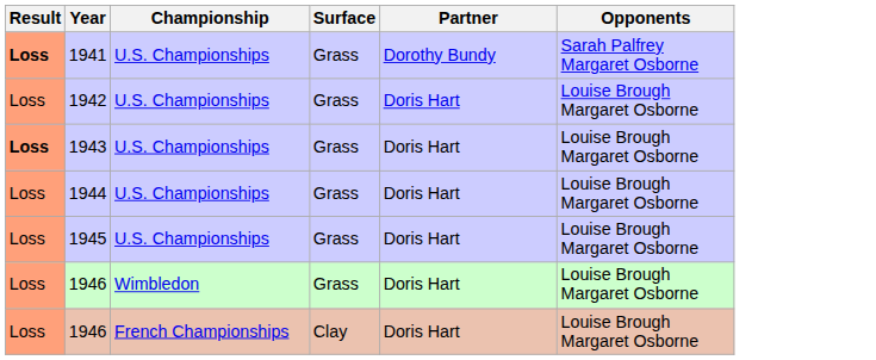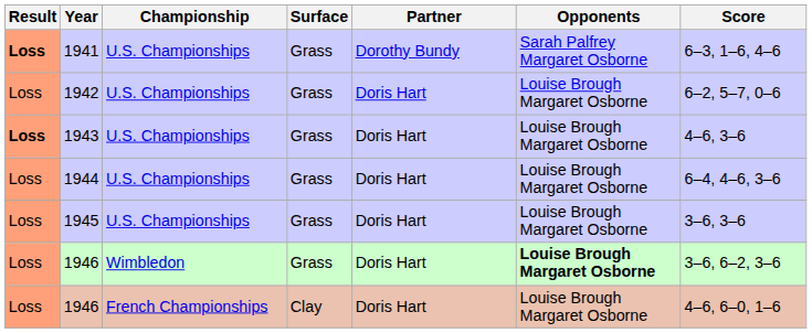+ column: Score | 6–3, 1–6, 4–6 | 6–2, 5–7, 0–6 | 4–6, 3–6 | 6–4, 4–6, 3–6 | 3–6, 3–6 | 3–6, 6–2, 3–6 | 4–6, 6–0, 1–6
1946 / Wimbledon | Opponents: normal -> bold
